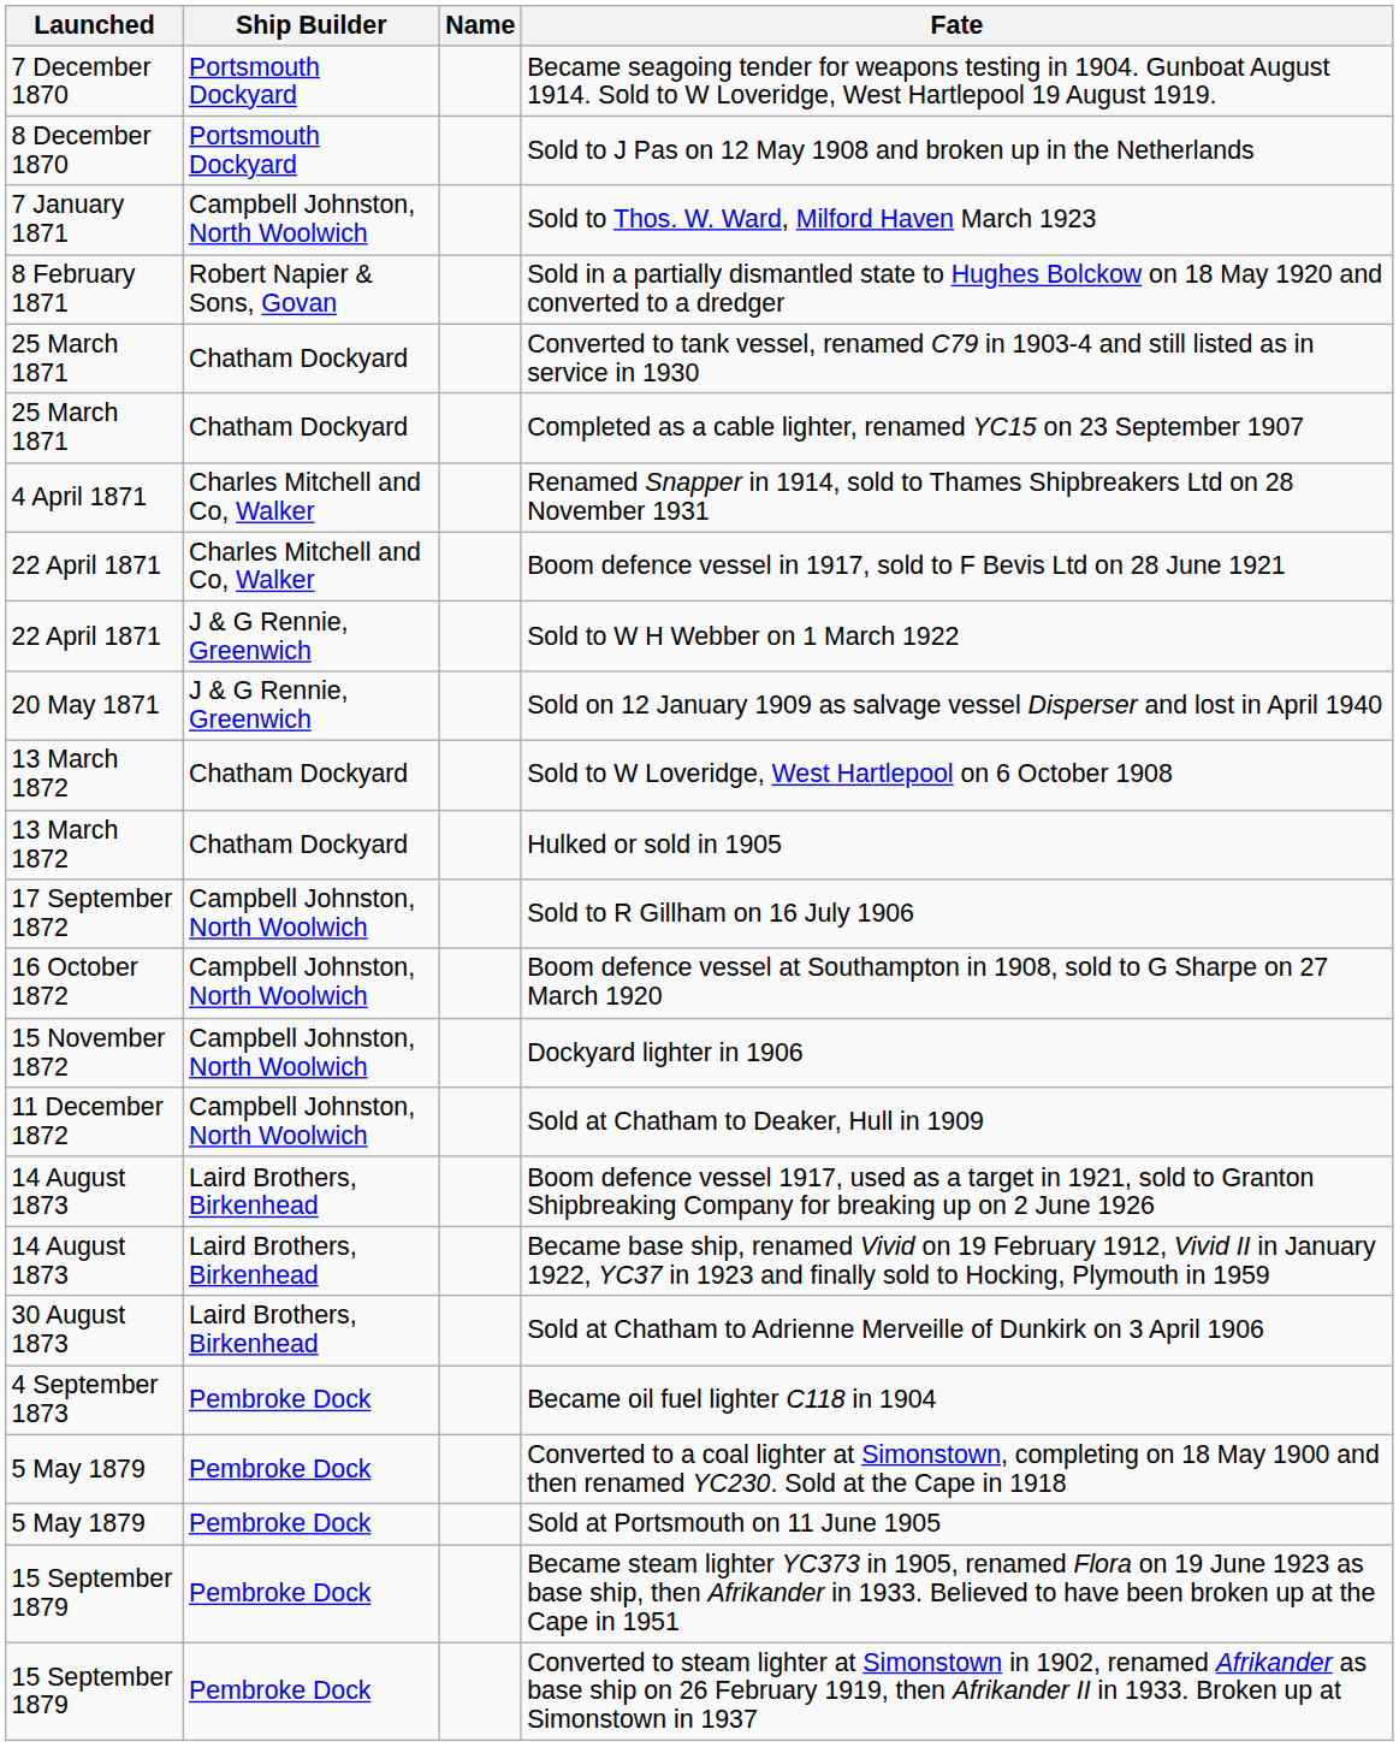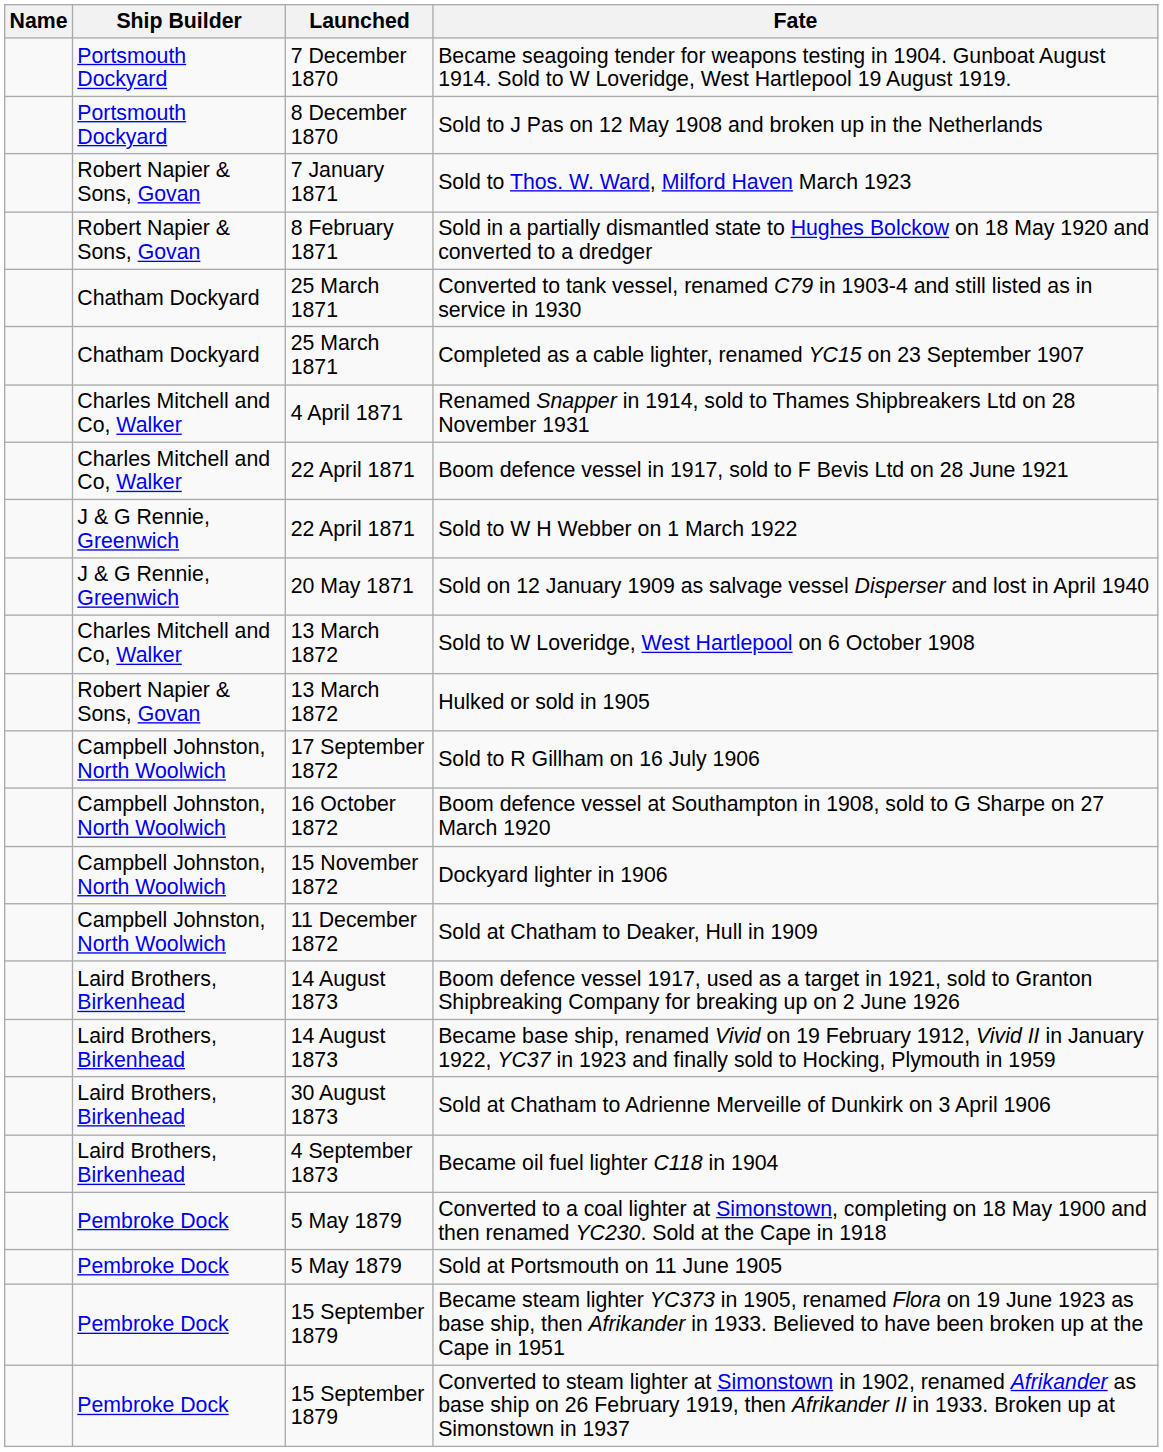columns swapped: Name <-> Launched
Sold to Thos. W. Ward, Milford Haven March 1923 | Ship Builder: Campbell Johnston, North Woolwich -> Robert Napier & Sons, Govan
Sold to W Loveridge, West Hartlepool on 6 October 1908 | Ship Builder: Chatham Dockyard -> Charles Mitchell and Co, Walker
Hulked or sold in 1905 | Ship Builder: Chatham Dockyard -> Robert Napier & Sons, Govan
Became oil fuel lighter C118 in 1904 | Ship Builder: Pembroke Dock -> Laird Brothers, Birkenhead
